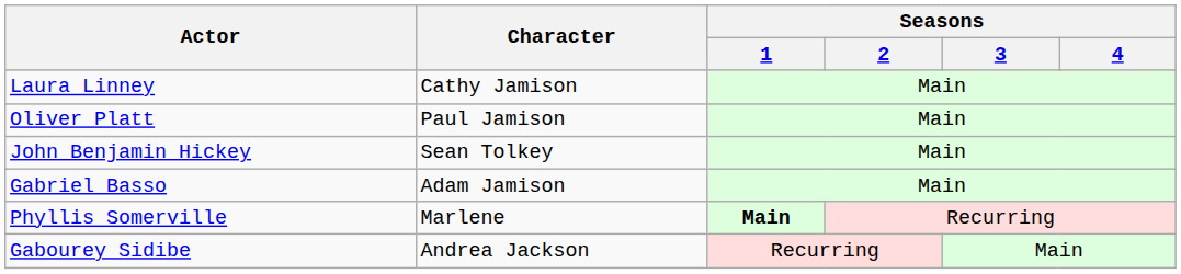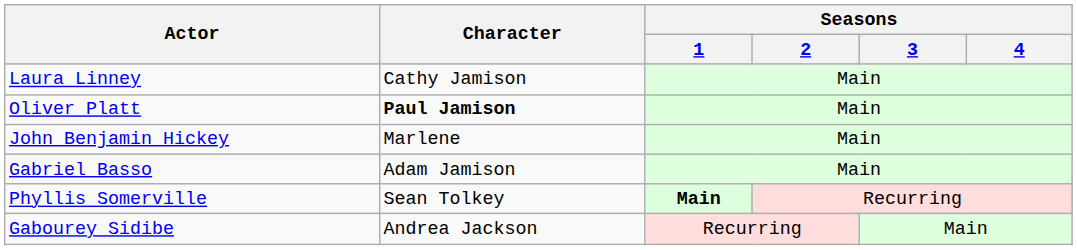Oliver Platt | Character: normal -> bold
John Benjamin Hickey | Character: Sean Tolkey -> Marlene
Phyllis Somerville | Character: Marlene -> Sean Tolkey
